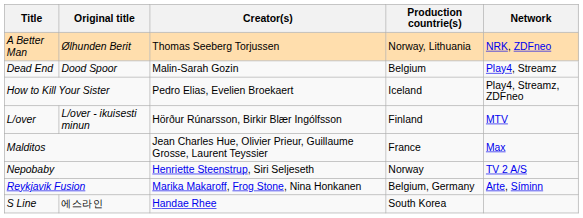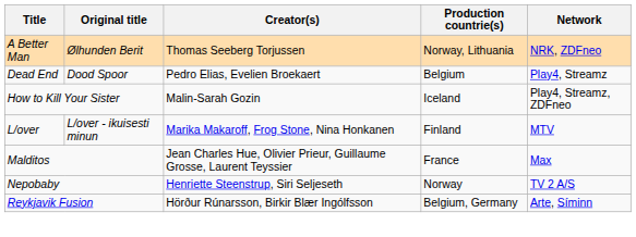Dead End | Creator(s): Malin-Sarah Gozin -> Pedro Elias, Evelien Broekaert
How to Kill Your Sister | Creator(s): Pedro Elias, Evelien Broekaert -> Malin-Sarah Gozin
L/over | Creator(s): Hörður Rúnarsson, Birkir Blær Ingólfsson -> Marika Makaroff, Frog Stone, Nina Honkanen
Reykjavik Fusion | Creator(s): Marika Makaroff, Frog Stone, Nina Honkanen -> Hörður Rúnarsson, Birkir Blær Ingólfsson
- row: S Line | 에스라인 | Handae Rhee | South Korea
